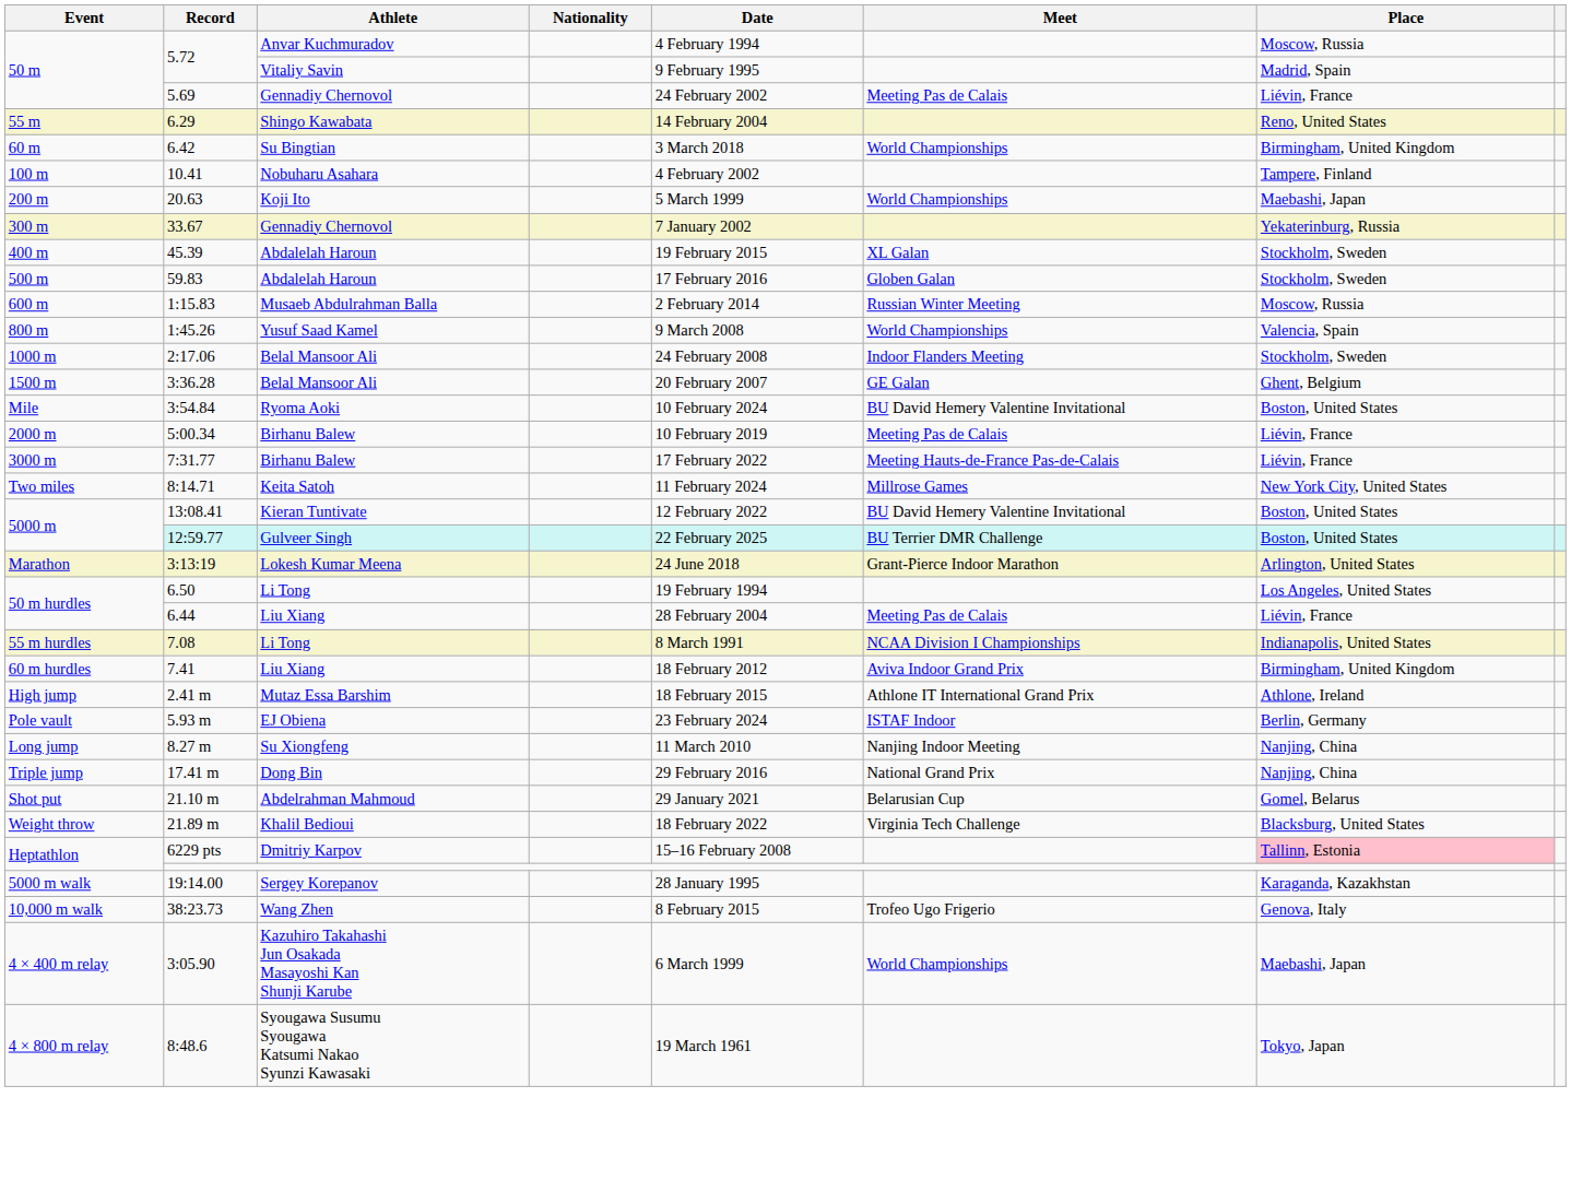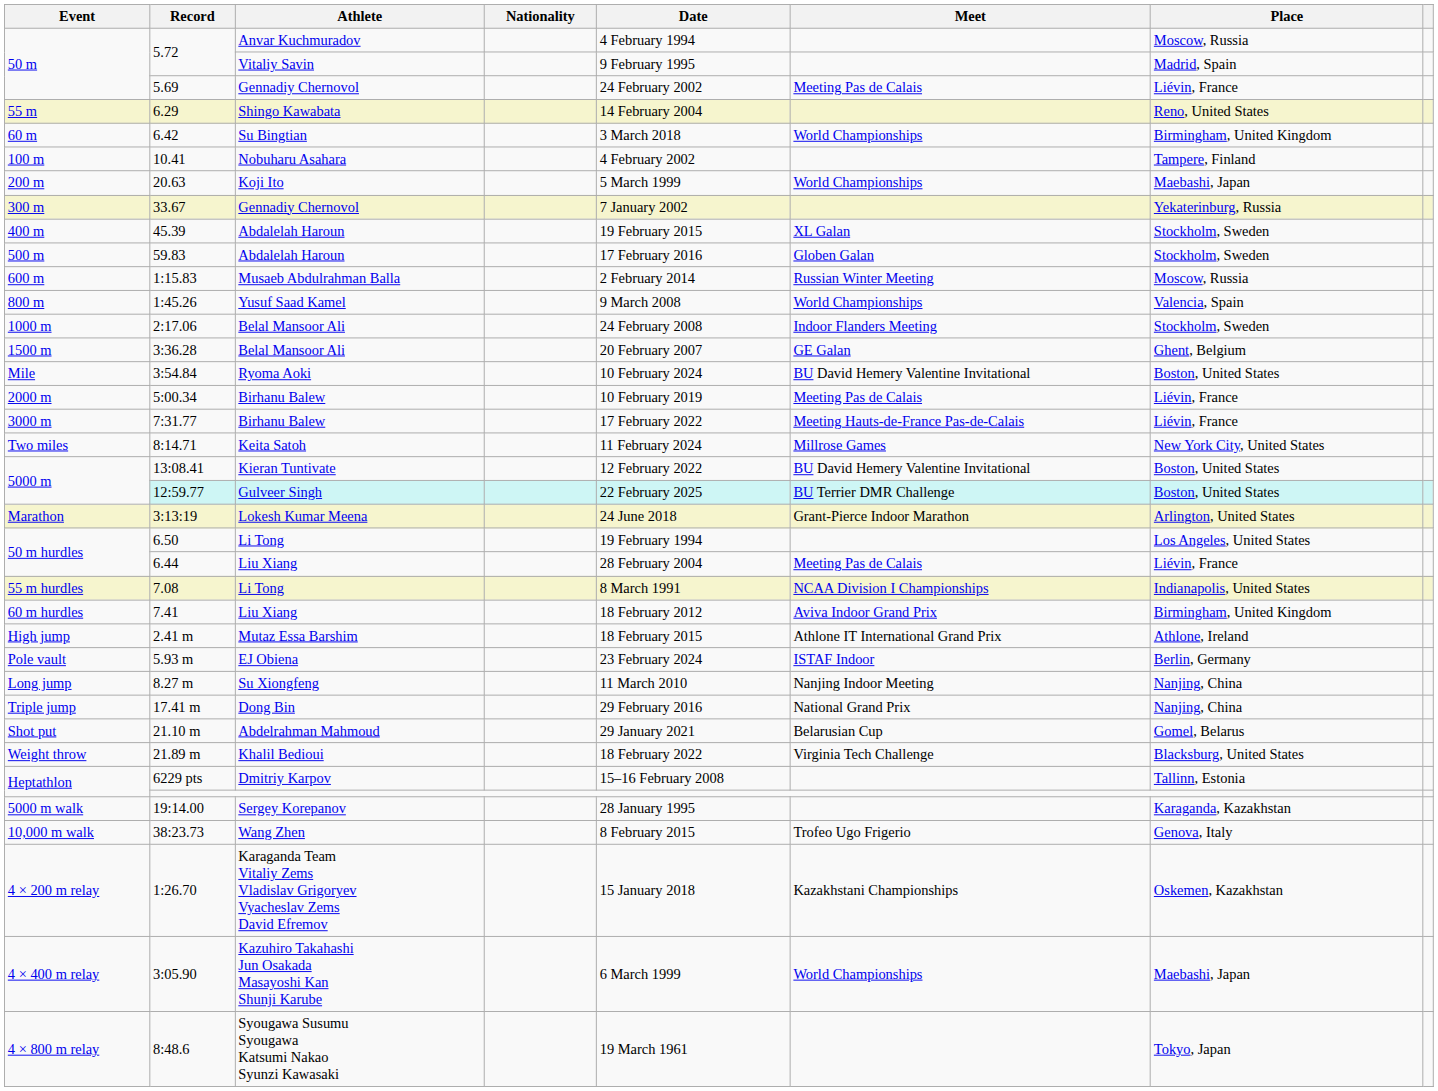6229 pts | Place: pink background -> no background
+ row: 4 × 200 m relay | 1:26.70 | Karaganda Team Vitaliy Zems Vladislav Grigoryev Vyacheslav Zems David Efremov | 15 January 2018 | Kazakhstani Championships | Oskemen, Kazakhstan
